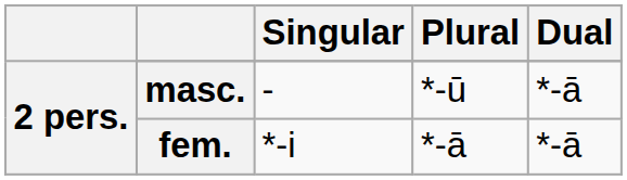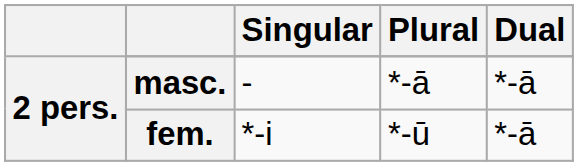masc. | Plural: *-ū -> *-ā
fem. | Plural: *-ā -> *-ū
